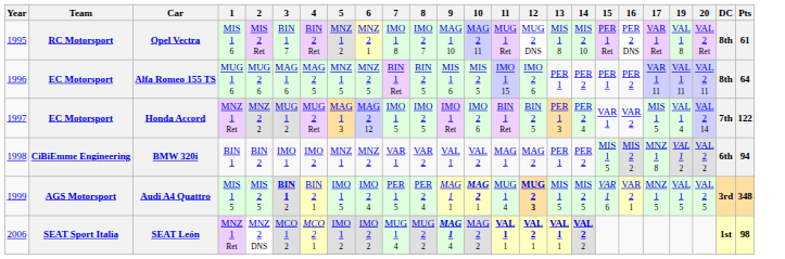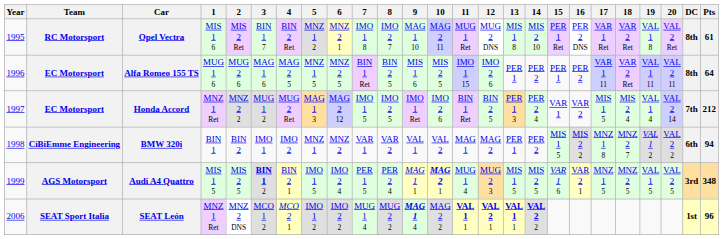+ column: 18 | VAR 2 Ret | VAR 2 Ret | MIS 2 4 | MNZ 2 7 | MNZ 2 5
Honda Accord | Pts: 122 -> 212
Audi A4 Quattro | 12: bold -> normal
SEAT León | Pts: 98 -> 96
